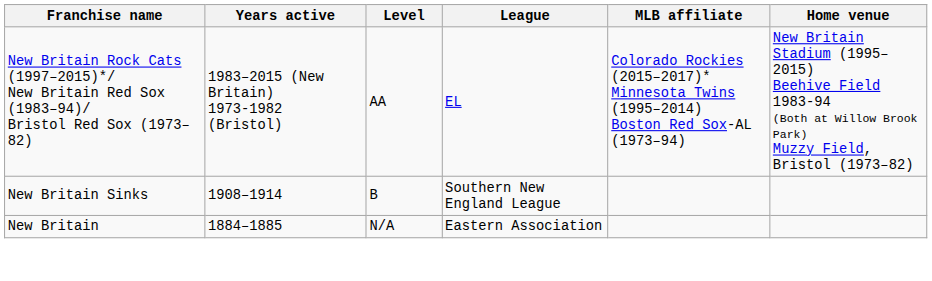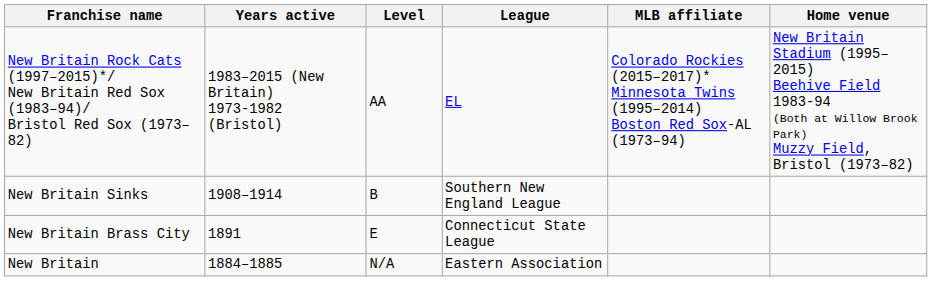+ row: New Britain Brass City | 1891 | E | Connecticut State League
